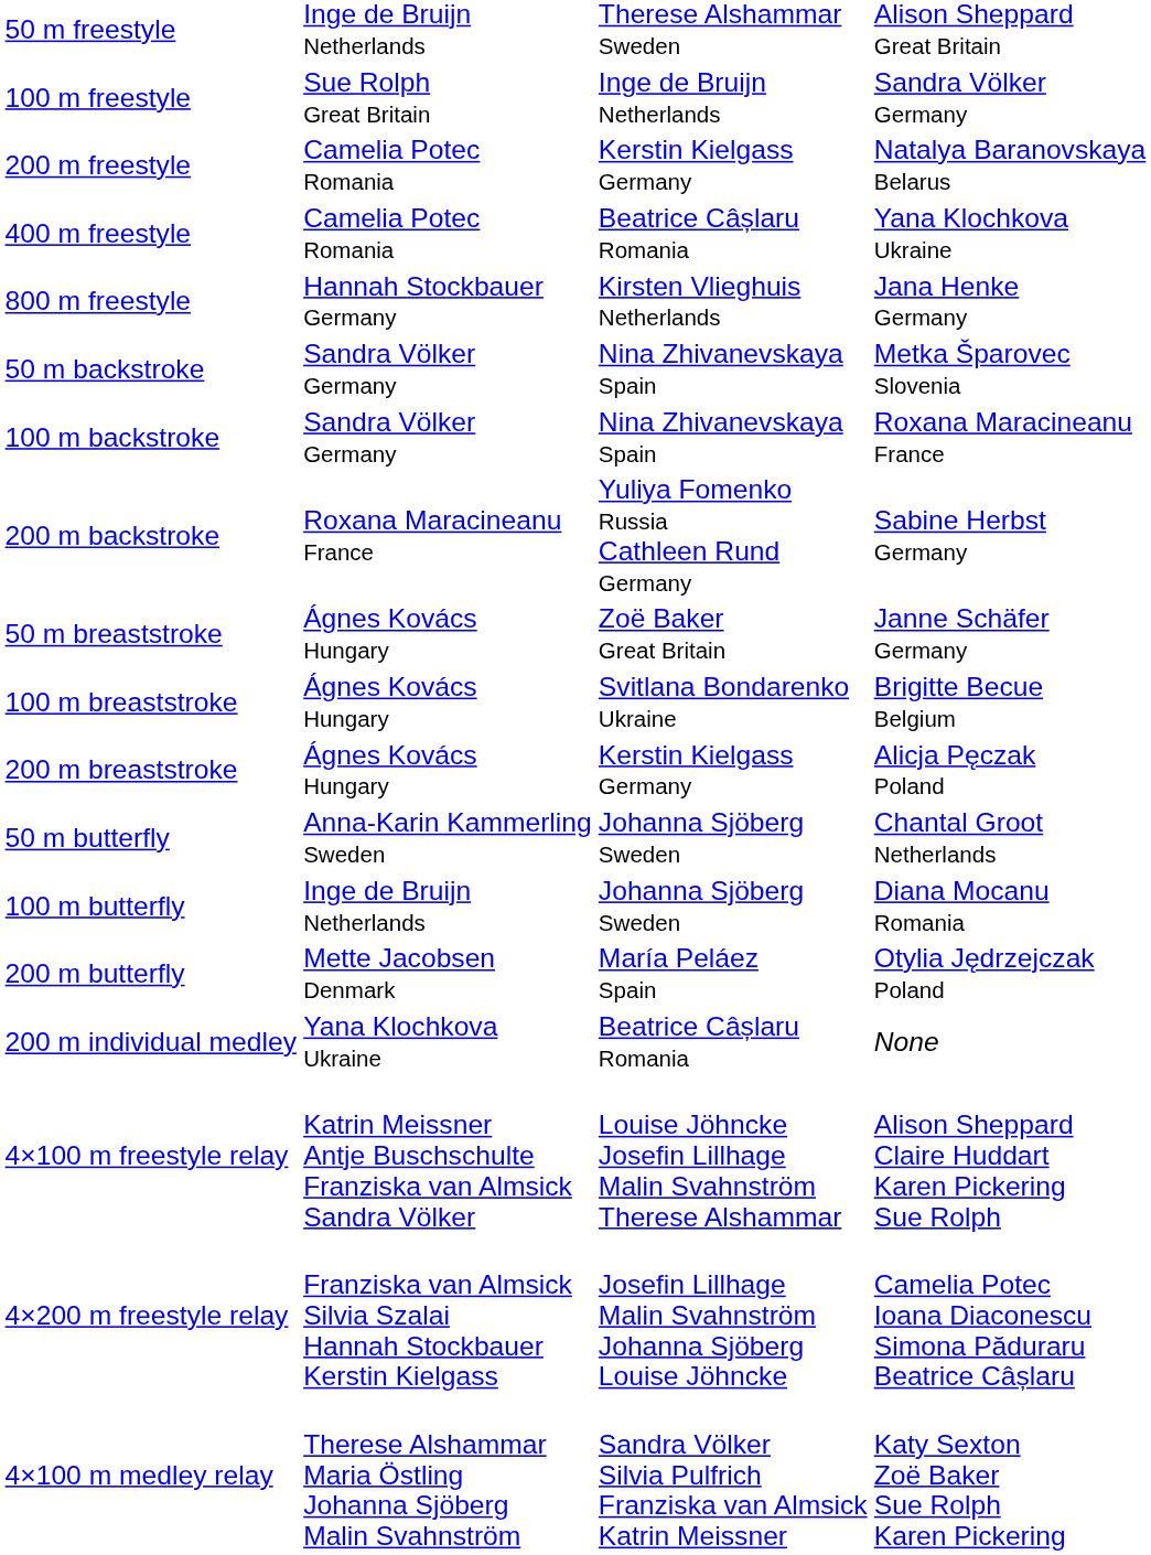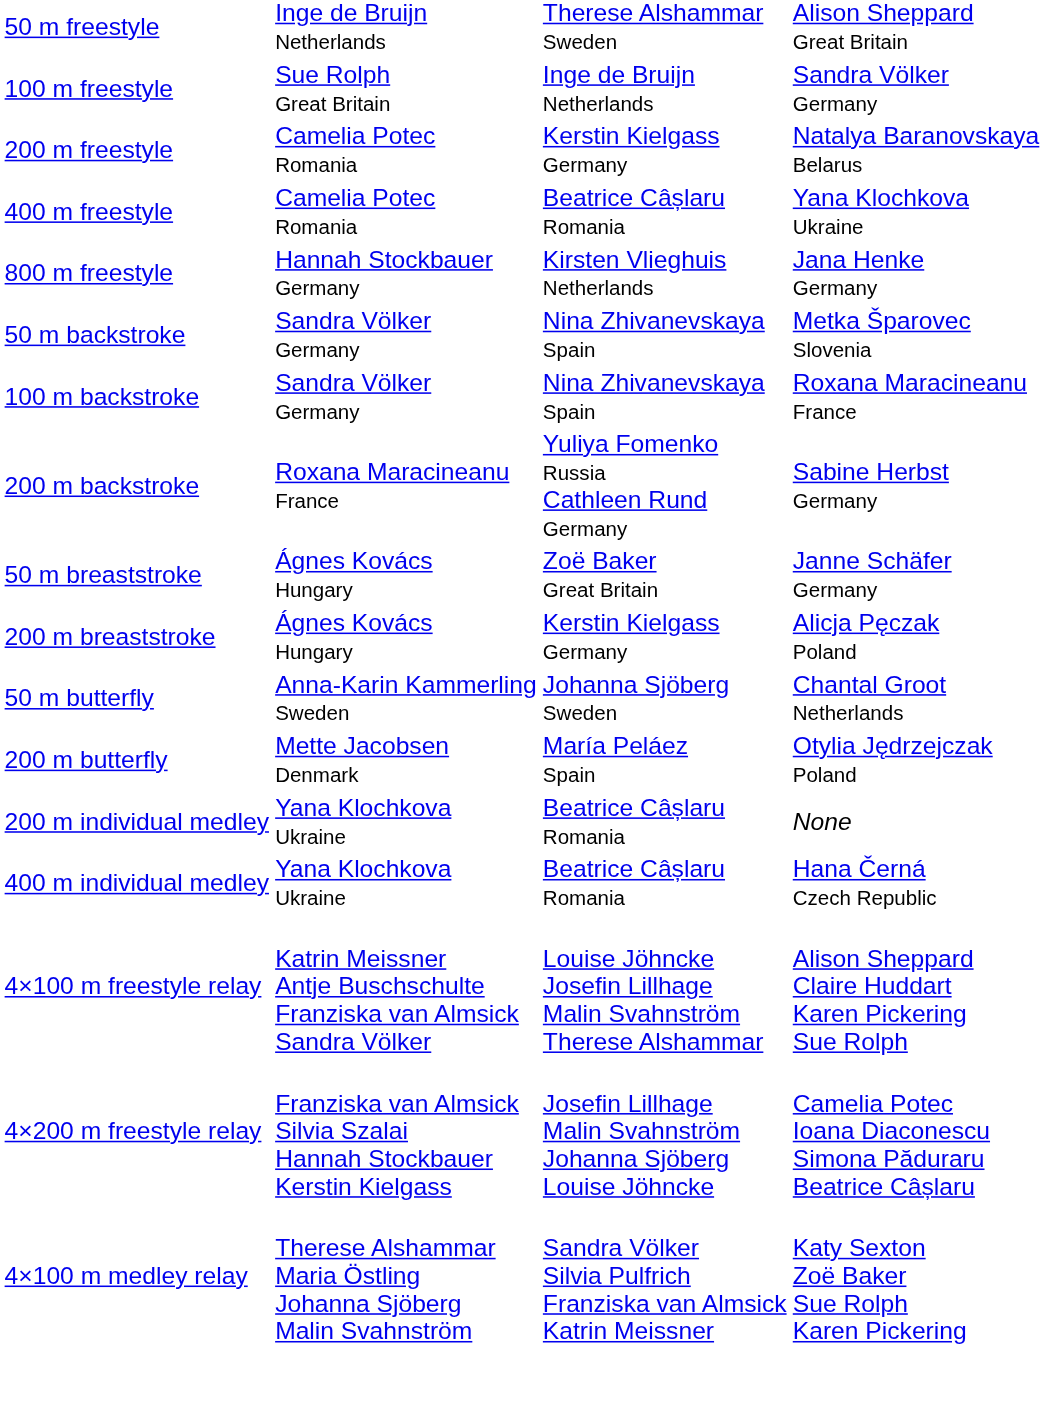- row: 100 m breaststroke | Ágnes Kovács Hungary | Svitlana Bondarenko Ukraine | Brigitte Becue Belgium
- row: 100 m butterfly | Inge de Bruijn Netherlands | Johanna Sjöberg Sweden | Diana Mocanu Romania
+ row: 400 m individual medley | Yana Klochkova Ukraine | Beatrice Câșlaru Romania | Hana Černá Czech Republic
